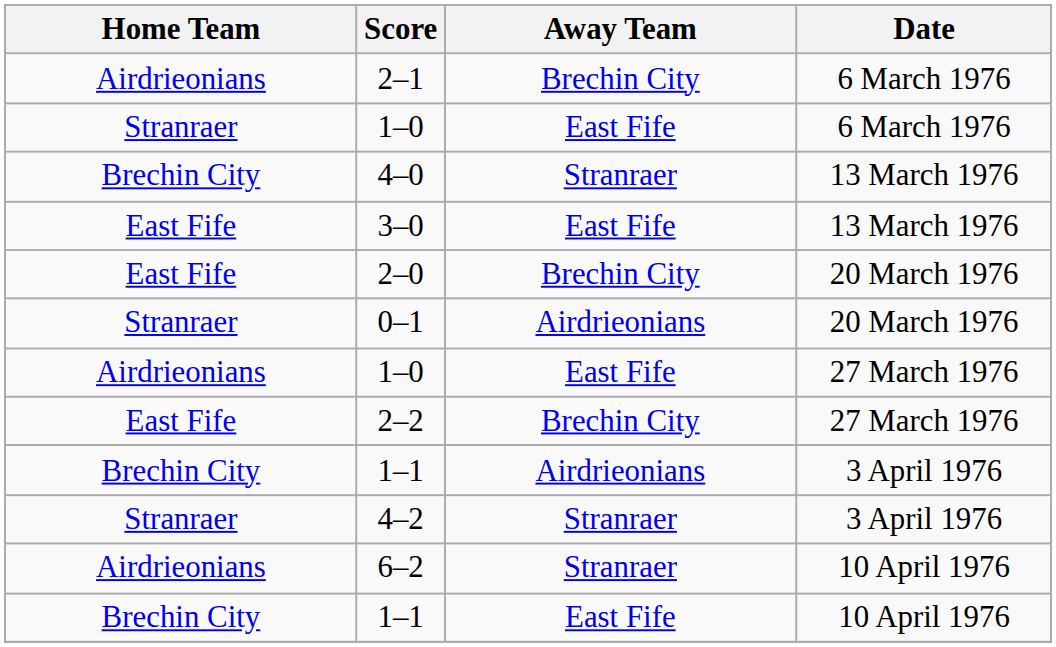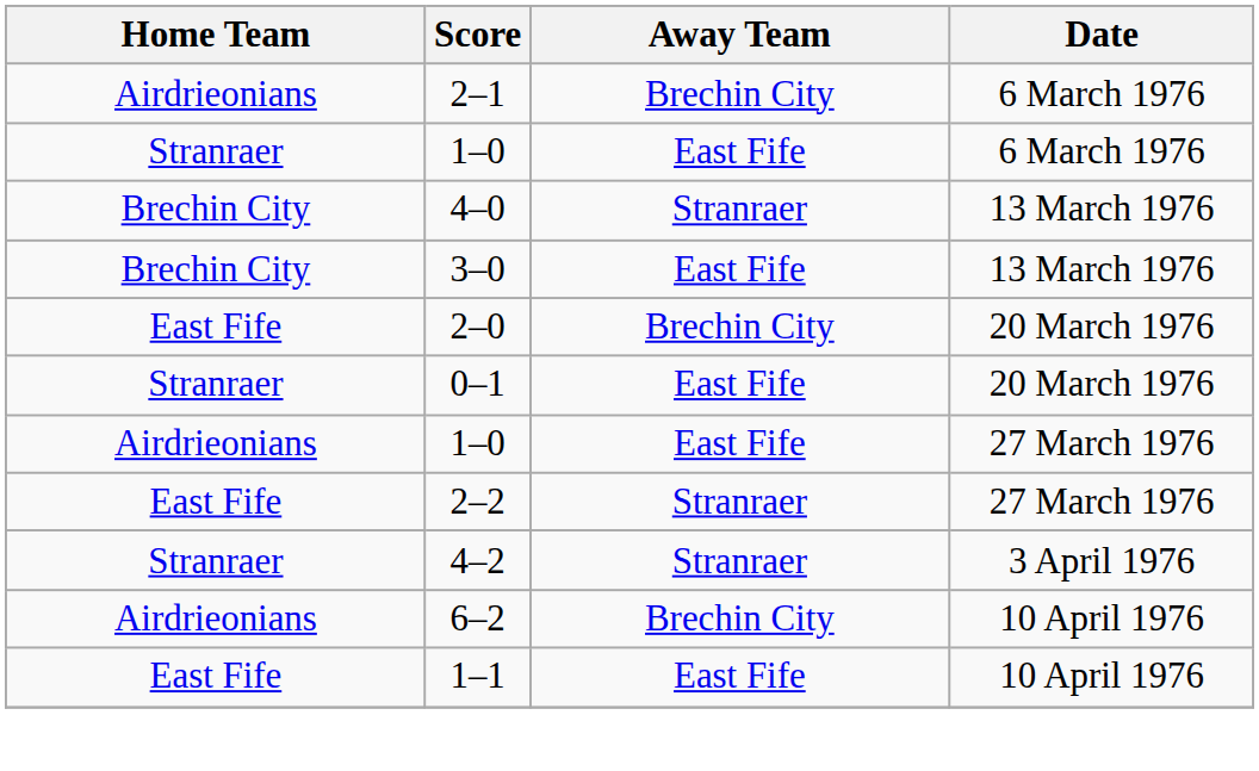3–0 | Home Team: East Fife -> Brechin City
0–1 | Away Team: Airdrieonians -> East Fife
2–2 | Away Team: Brechin City -> Stranraer
- row: Brechin City | 1–1 | Airdrieonians | 3 April 1976
6–2 | Away Team: Stranraer -> Brechin City
1–1 / 10 April 1976 | Home Team: Brechin City -> East Fife
